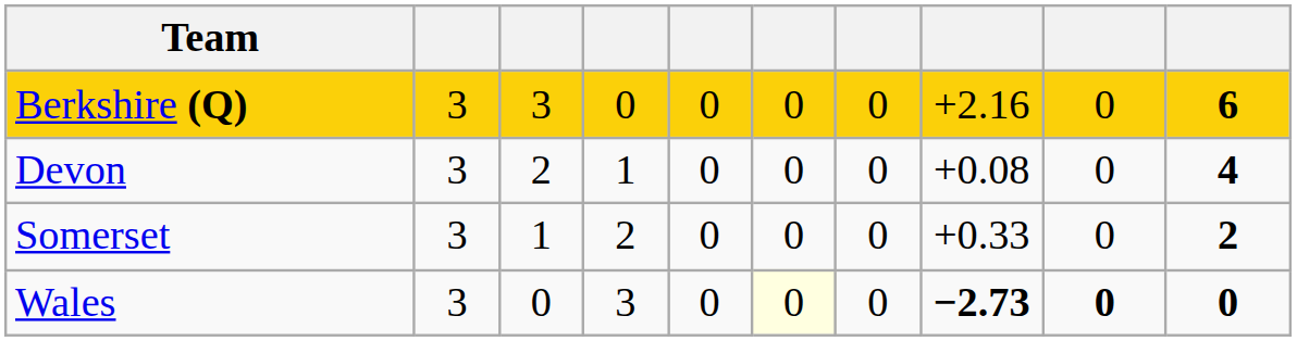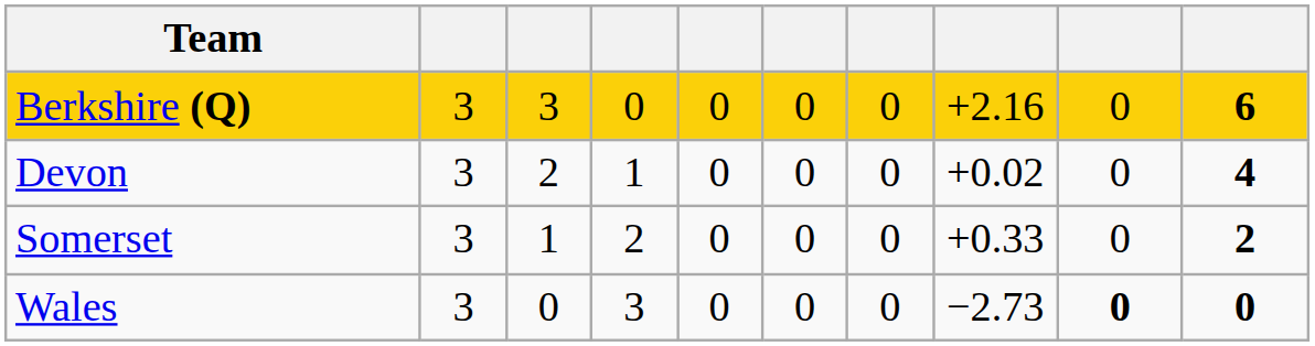Devon | column 8: +0.08 -> +0.02
Wales | column 6: lightyellow background -> no background
Wales | column 8: bold -> normal
